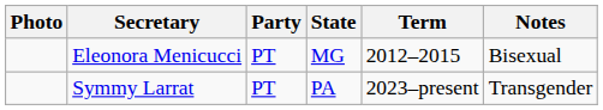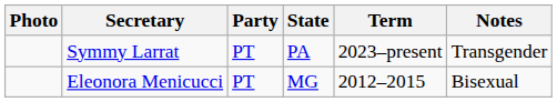rows swapped: Eleonora Menicucci <-> Symmy Larrat
